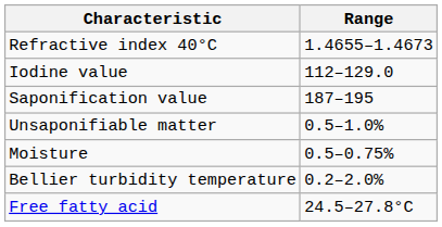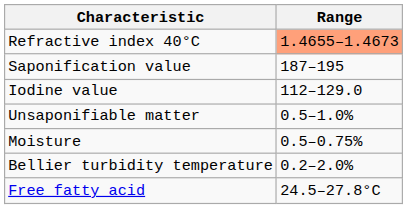Refractive index 40°C | Range: no background -> lightsalmon background
rows swapped: Saponification value <-> Iodine value
